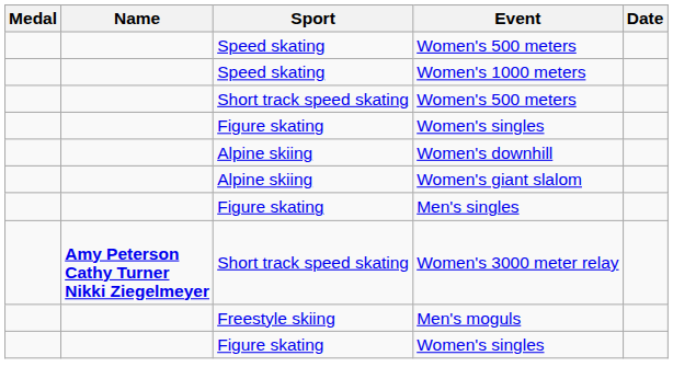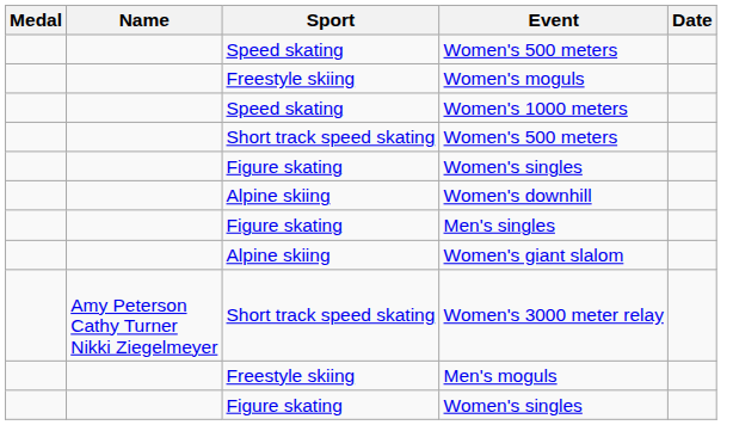+ row: Freestyle skiing | Women's moguls
rows swapped: Men's singles <-> Women's giant slalom
Women's 3000 meter relay | Name: bold -> normal
